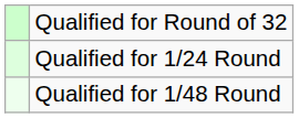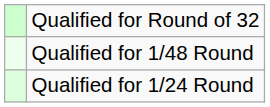rows swapped: Qualified for 1/24 Round <-> Qualified for 1/48 Round
